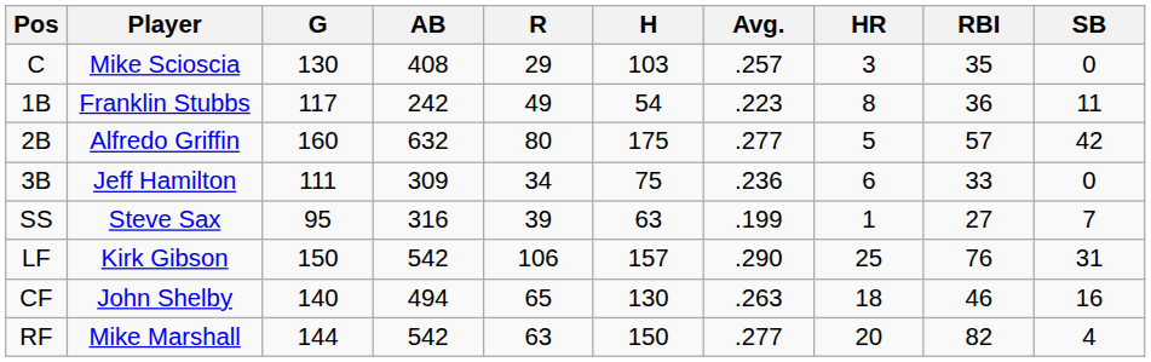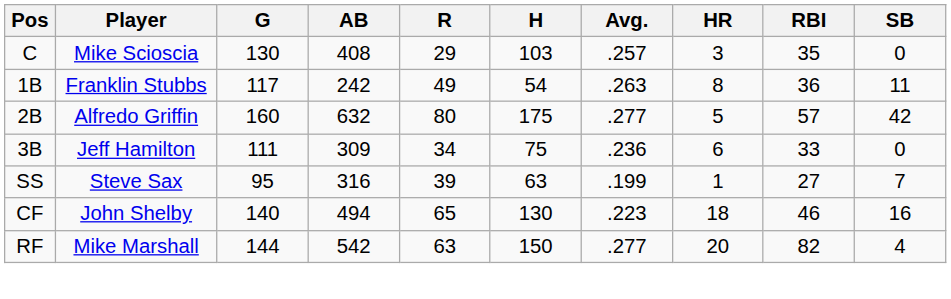1B | Avg.: .223 -> .263
- row: LF | Kirk Gibson | 150 | 542 | 106 | 157 | .290 | 25 | 76 | 31
CF | Avg.: .263 -> .223
